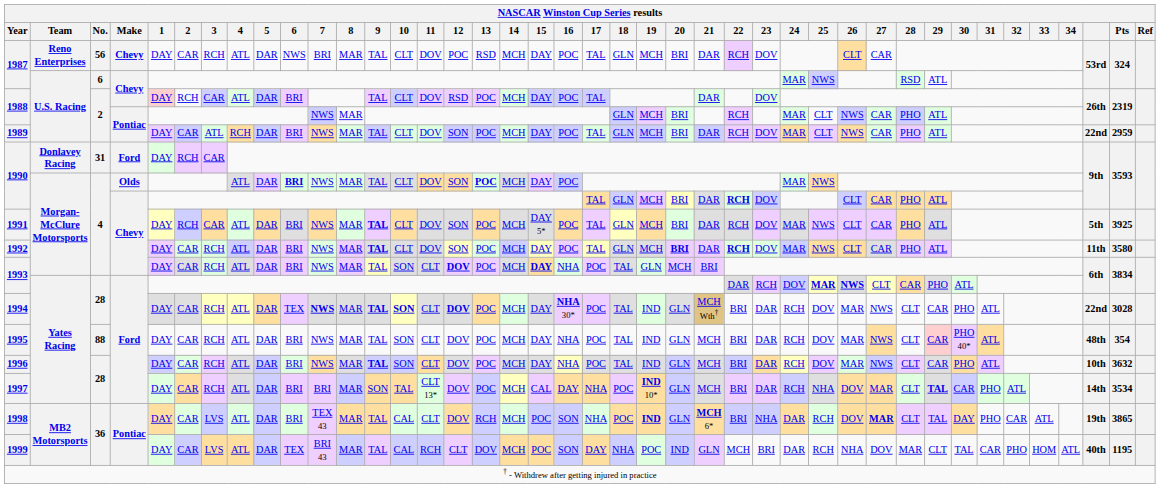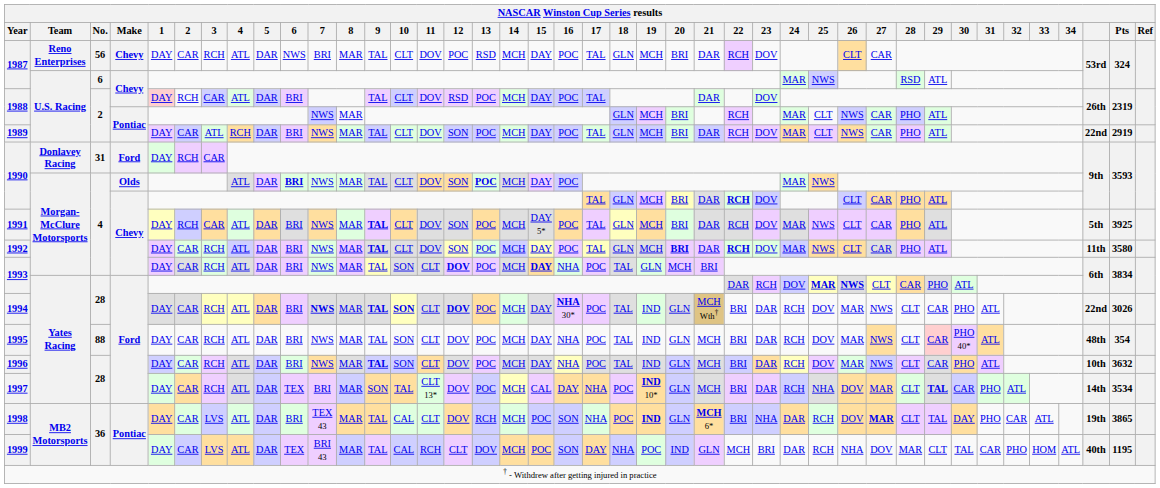1989 | Pts: 2959 -> 2919
1994 | 6: TEX -> BRI
1994 | Pts: 3028 -> 3026
1997 | 6: BRI -> TEX
